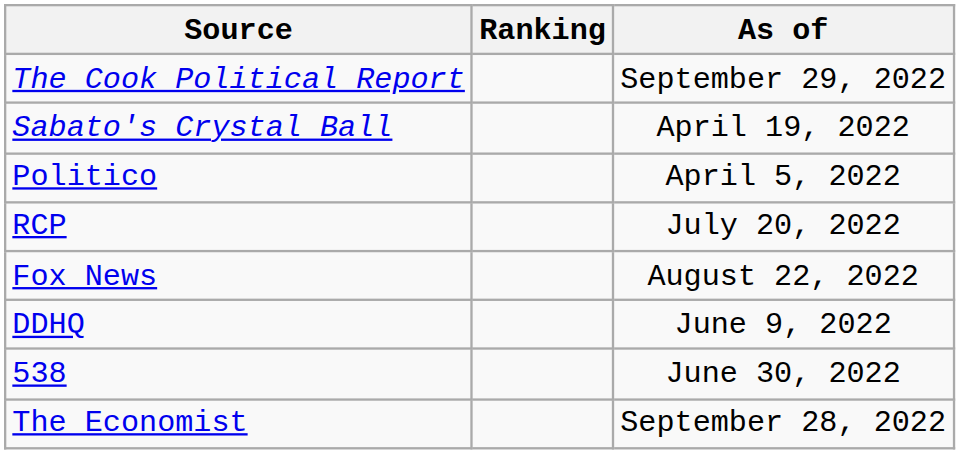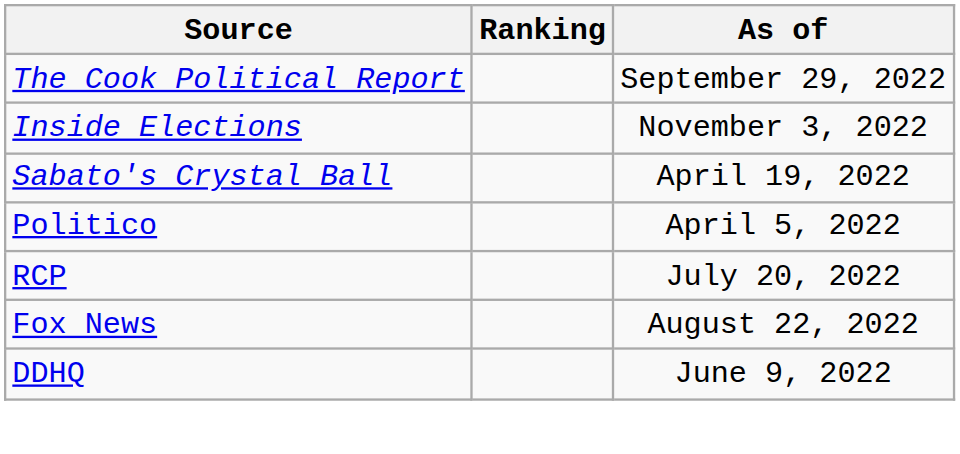+ row: Inside Elections | November 3, 2022
- row: 538 | June 30, 2022
- row: The Economist | September 28, 2022
